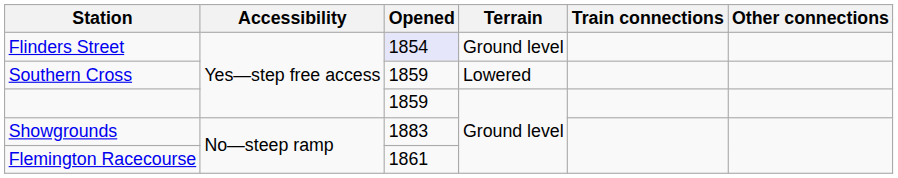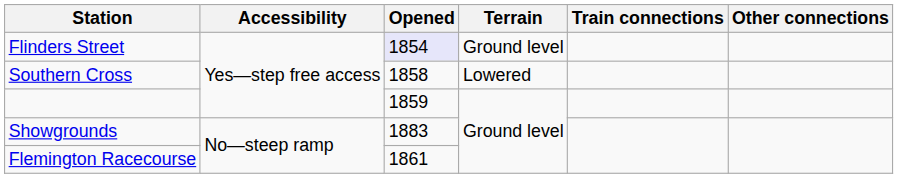Southern Cross | Opened: 1859 -> 1858
